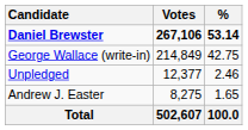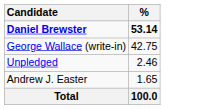- column: Votes | 267,106 | 214,849 | 12,377 | 8,275 | 502,607
